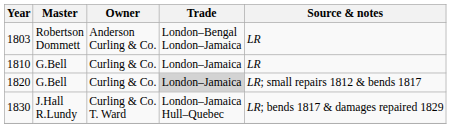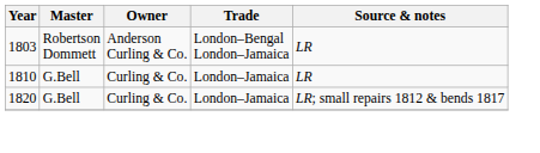1820 | Trade: lightgrey background -> no background
- row: 1830 | J.Hall R.Lundy | Curling & Co. T. Ward | London–Jamaica Hull–Quebec | LR; bends 1817 & damages repaired 1829
